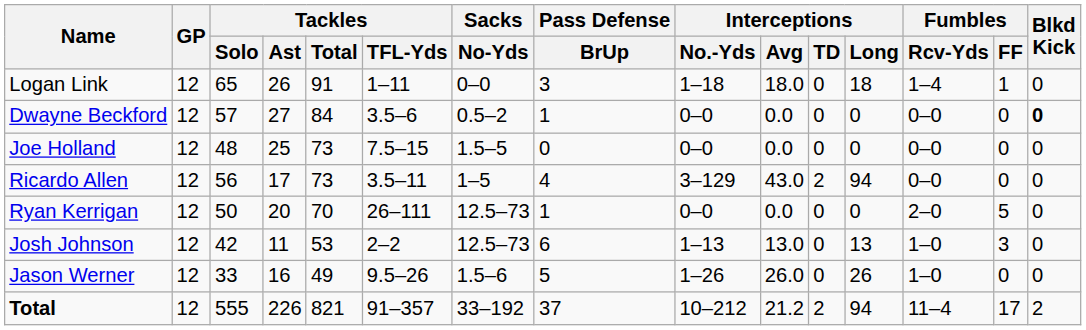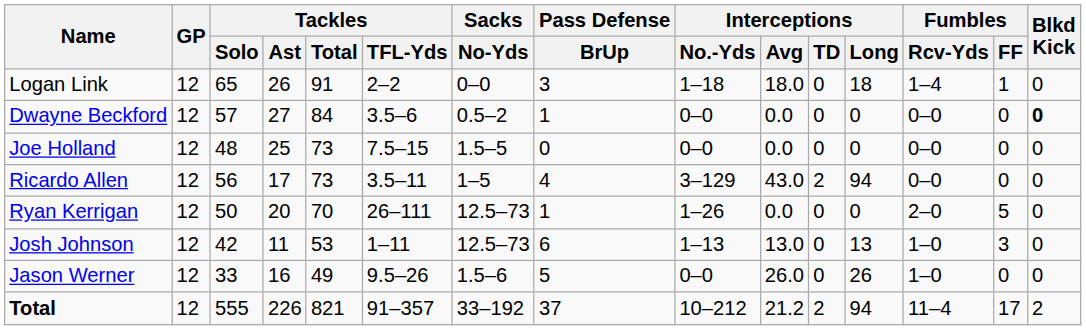Logan Link | Tackles / TFL-Yds: 1–11 -> 2–2
Ryan Kerrigan | Interceptions / No.-Yds: 0–0 -> 1–26
Josh Johnson | Tackles / TFL-Yds: 2–2 -> 1–11
Jason Werner | Interceptions / No.-Yds: 1–26 -> 0–0
